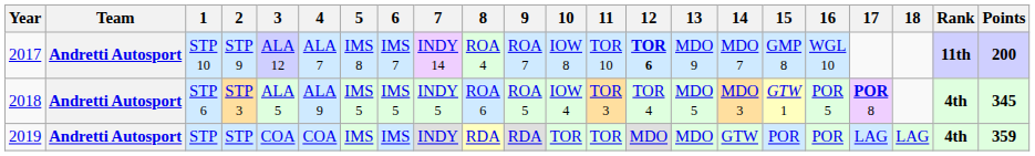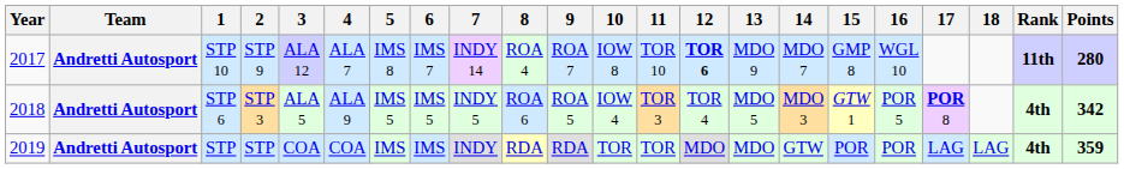STP 10 | Points: 200 -> 280
STP 6 | Points: 345 -> 342
